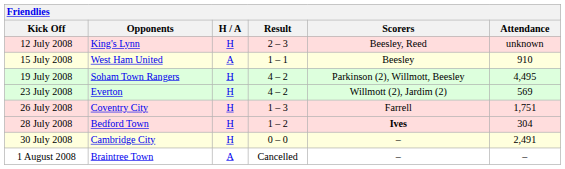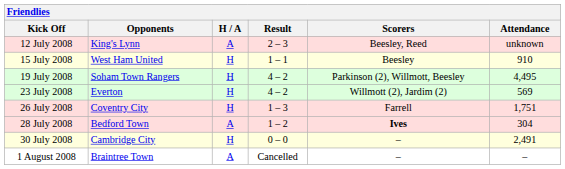12 July 2008 | H / A: H -> A
15 July 2008 | H / A: A -> H
28 July 2008 | H / A: H -> A
